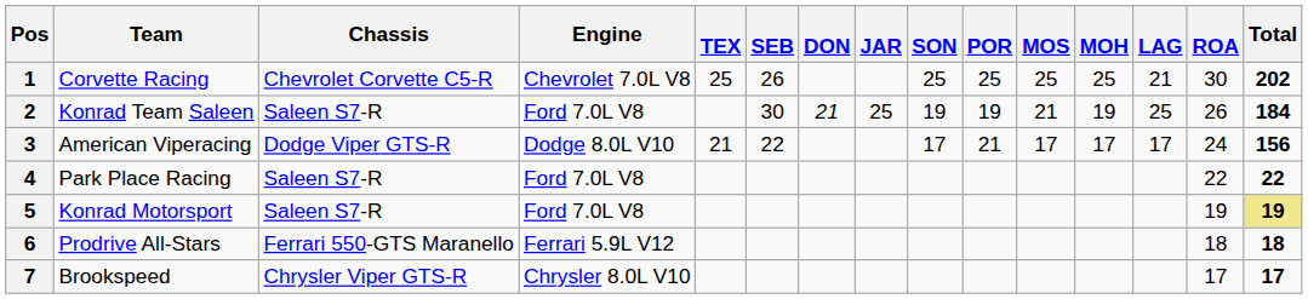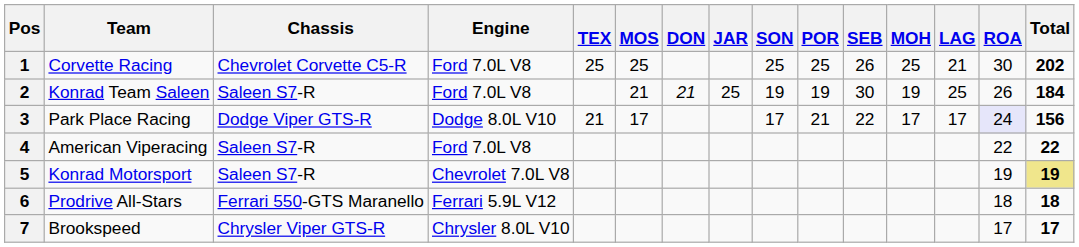columns swapped: SEB <-> MOS
1 | Engine: Chevrolet 7.0L V8 -> Ford 7.0L V8
3 | Team: American Viperacing -> Park Place Racing
3 | ROA: no background -> lavender background
4 | Team: Park Place Racing -> American Viperacing
5 | Engine: Ford 7.0L V8 -> Chevrolet 7.0L V8
